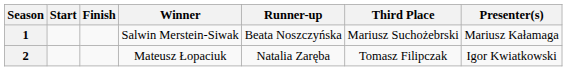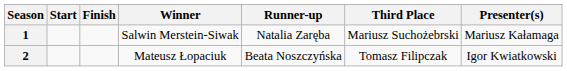1 | Runner-up: Beata Noszczyńska -> Natalia Zaręba
2 | Runner-up: Natalia Zaręba -> Beata Noszczyńska
